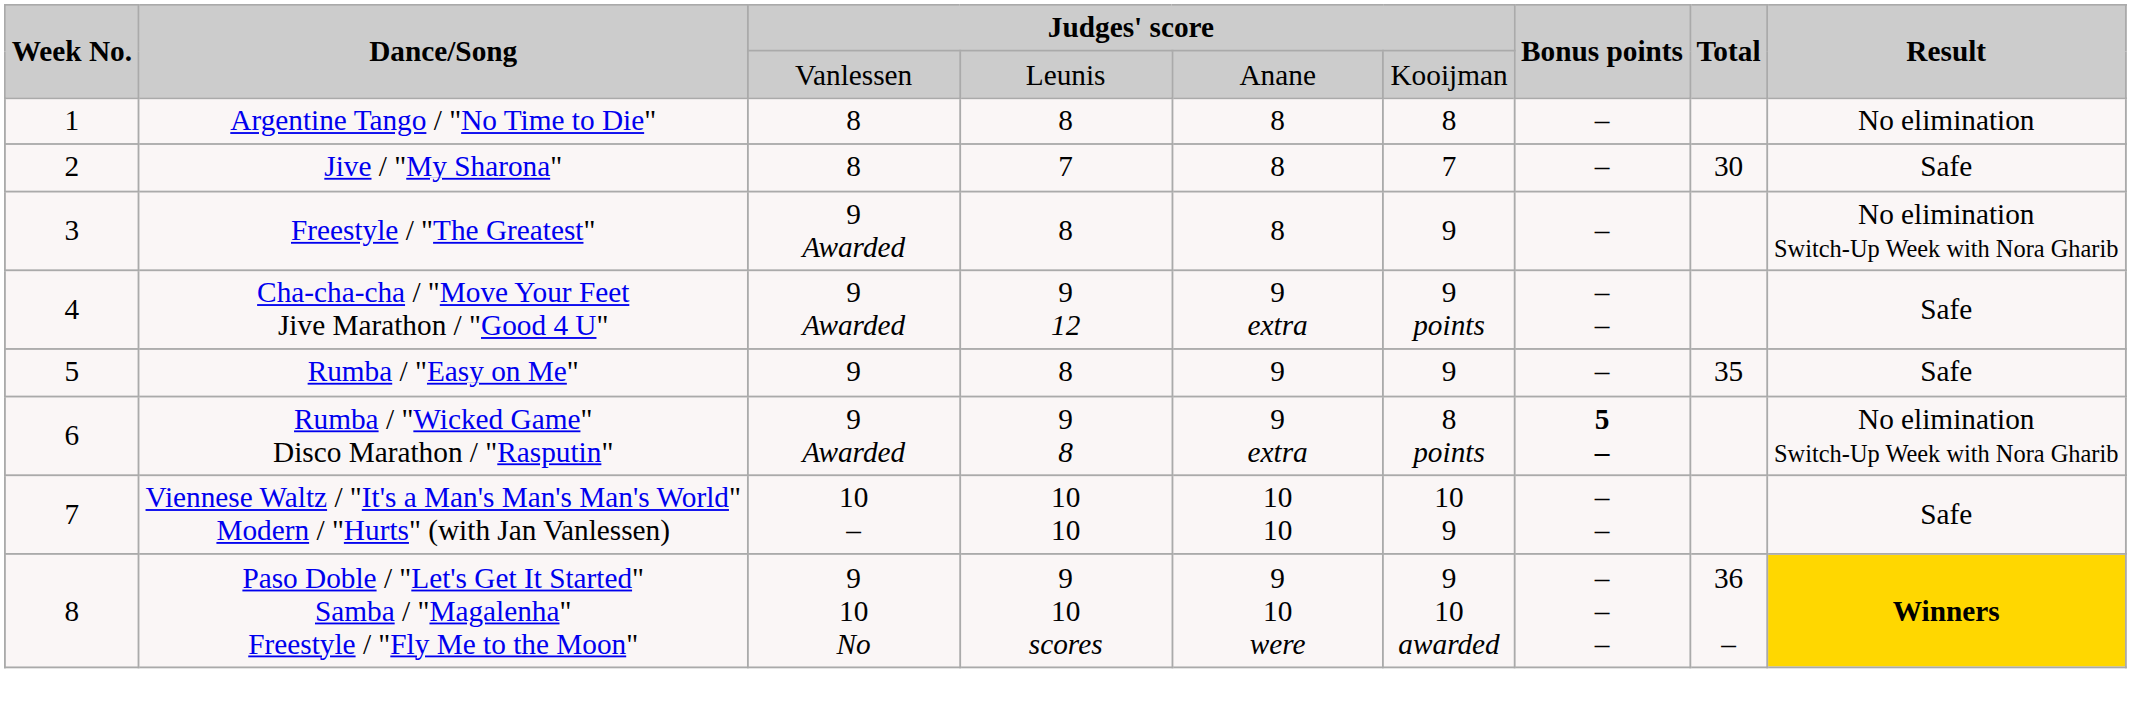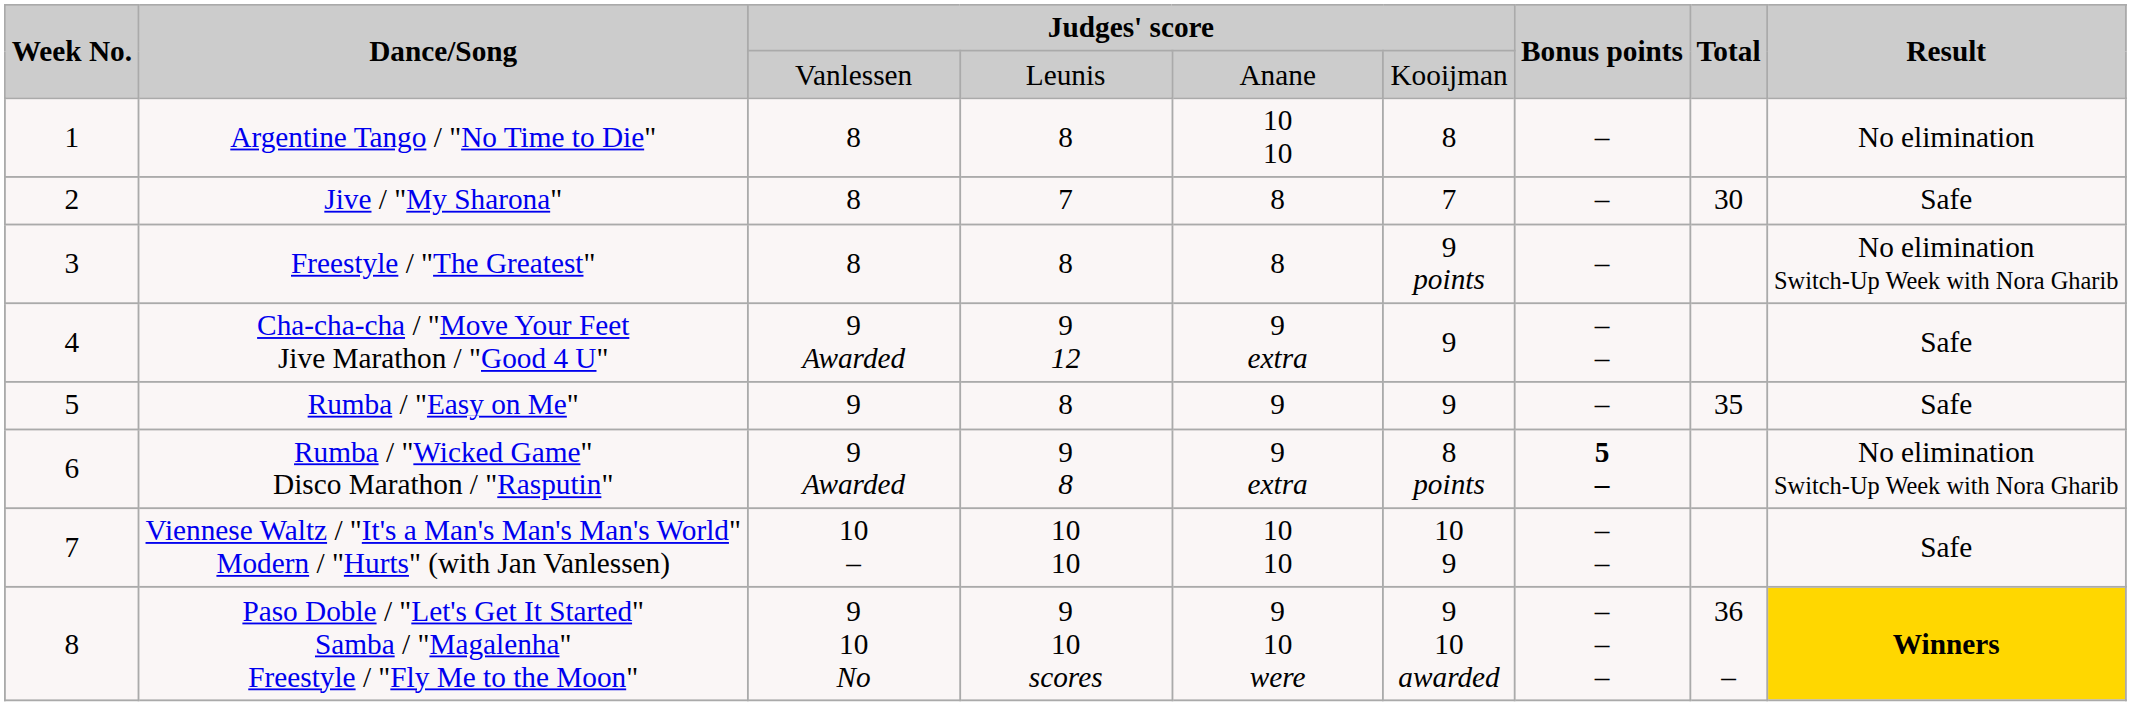Argentine Tango / "No Time to Die" | column 5: 8 -> 10 10
Freestyle / "The Greatest" | column 3: 9 Awarded -> 8
Freestyle / "The Greatest" | column 6: 9 -> 9 points
Cha-cha-cha / "Move Your Feet Jive Marathon / "Good 4 U" | column 6: 9 points -> 9
